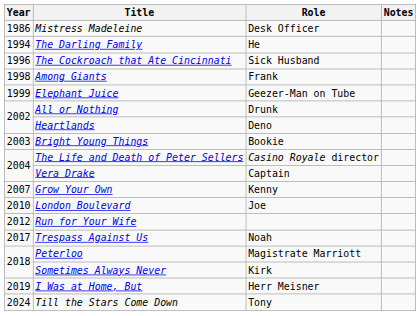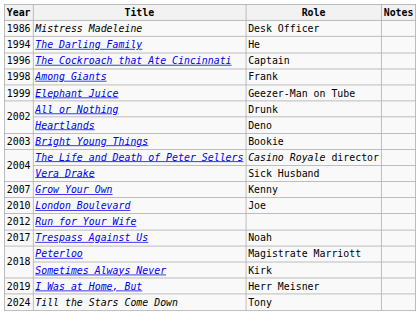The Cockroach that Ate Cincinnati | Role: Sick Husband -> Captain
Vera Drake | Role: Captain -> Sick Husband
